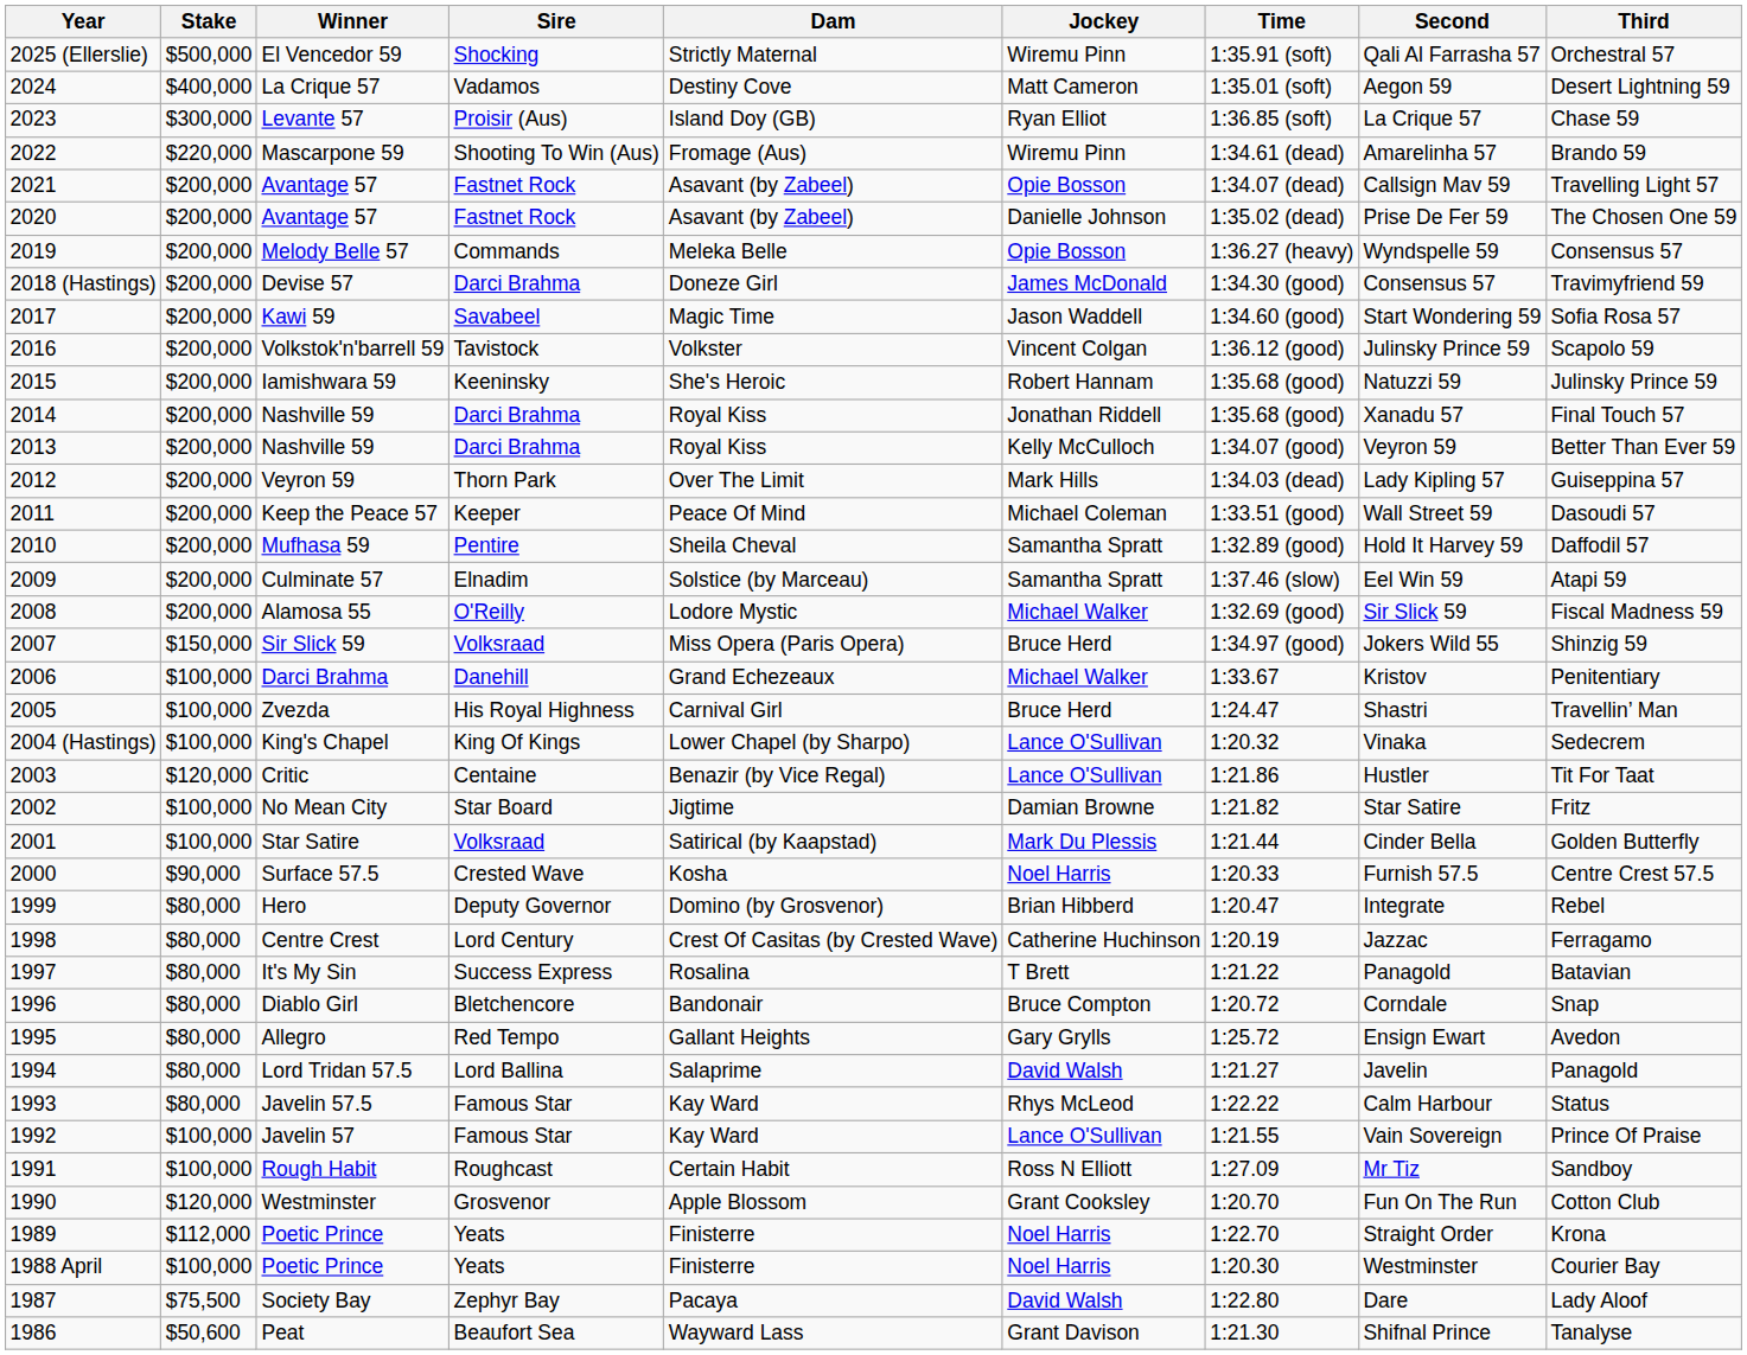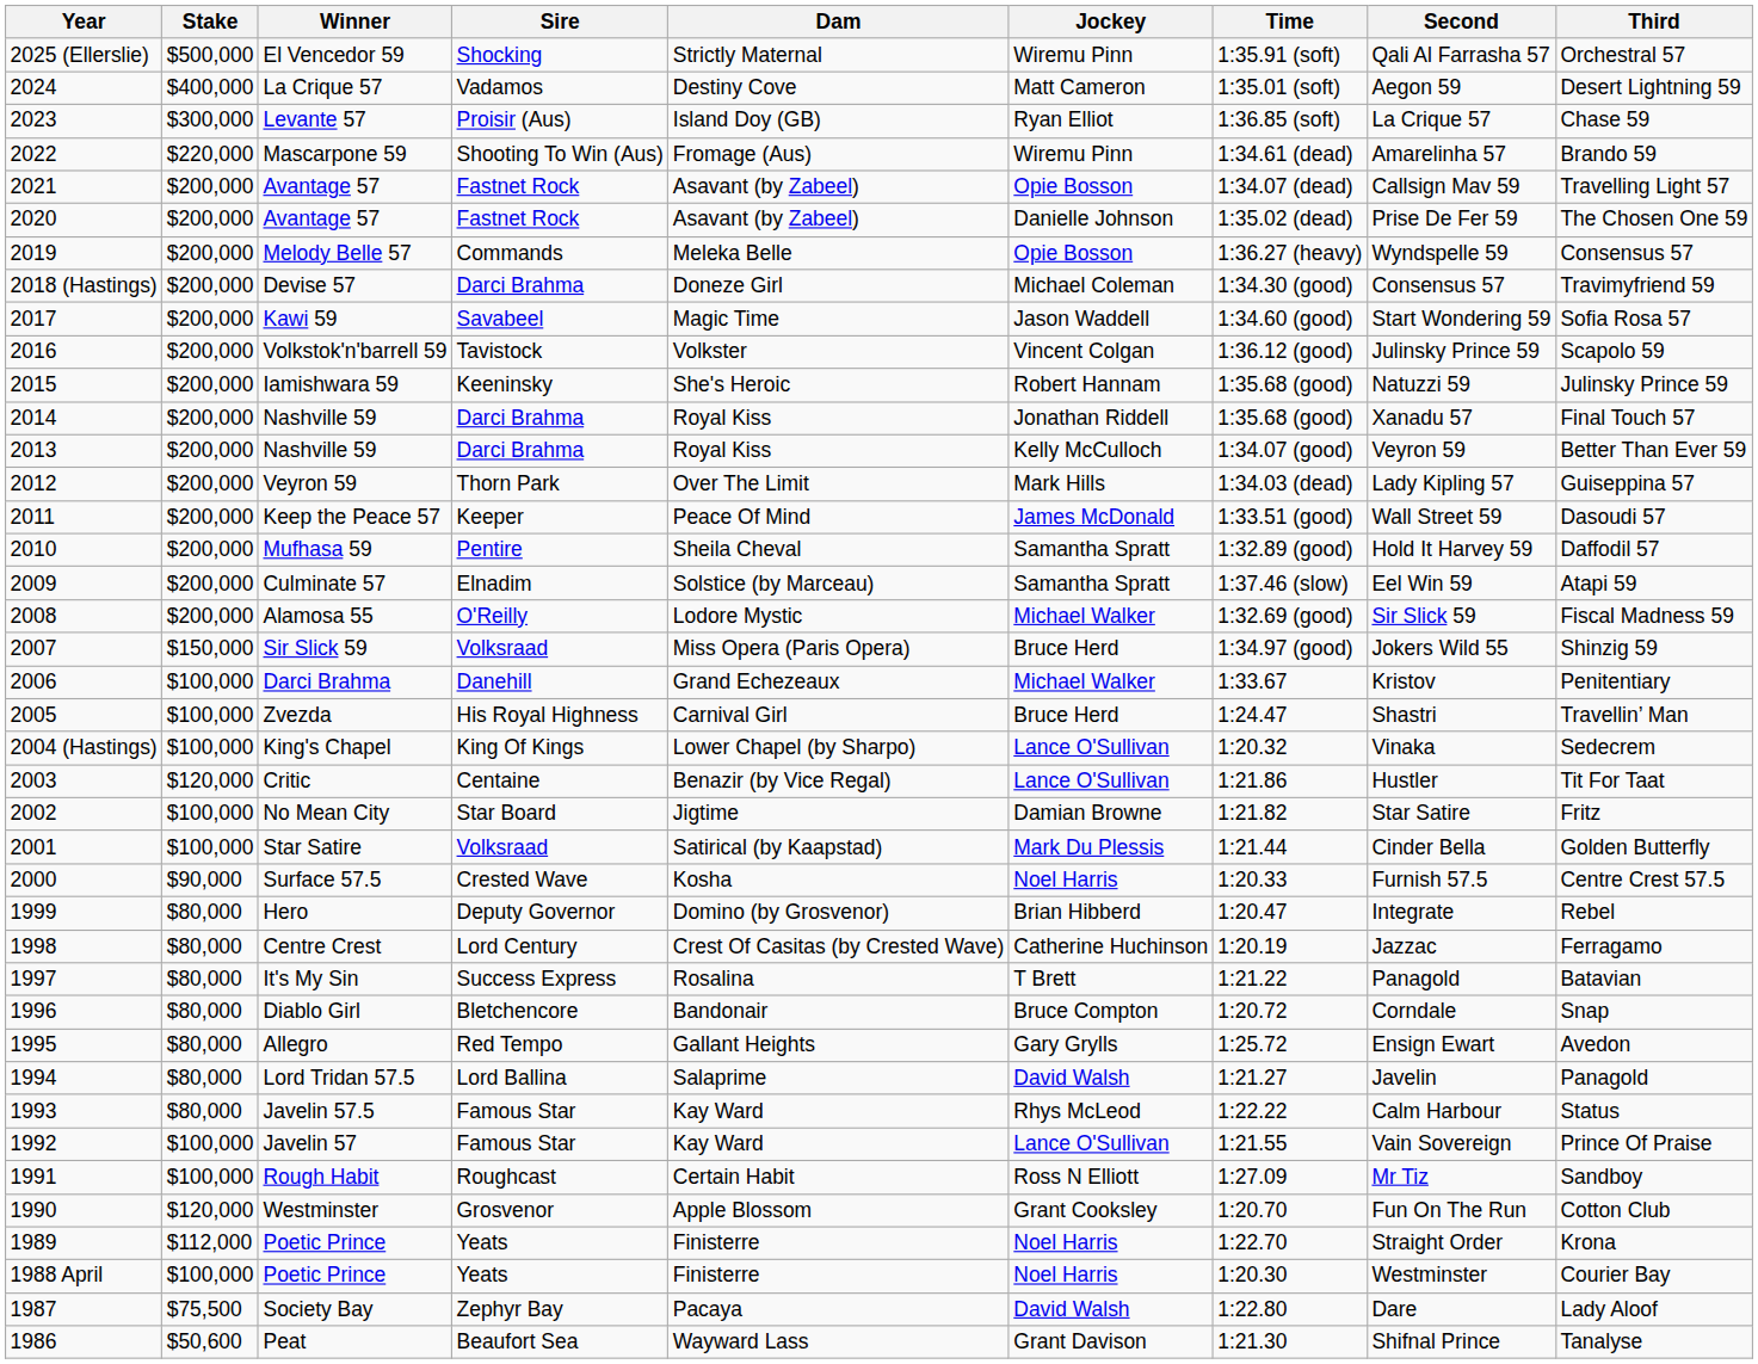Devise 57 | Jockey: James McDonald -> Michael Coleman
Keep the Peace 57 | Jockey: Michael Coleman -> James McDonald
